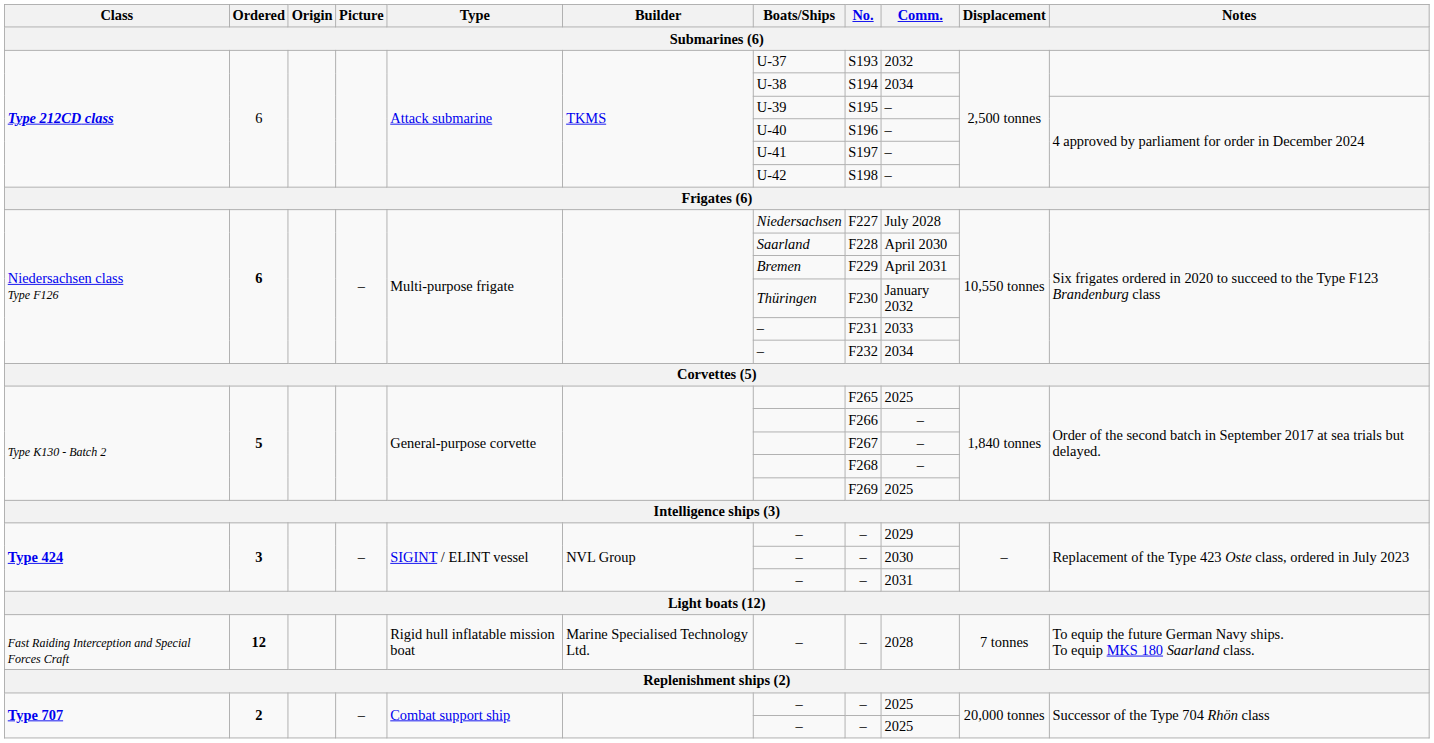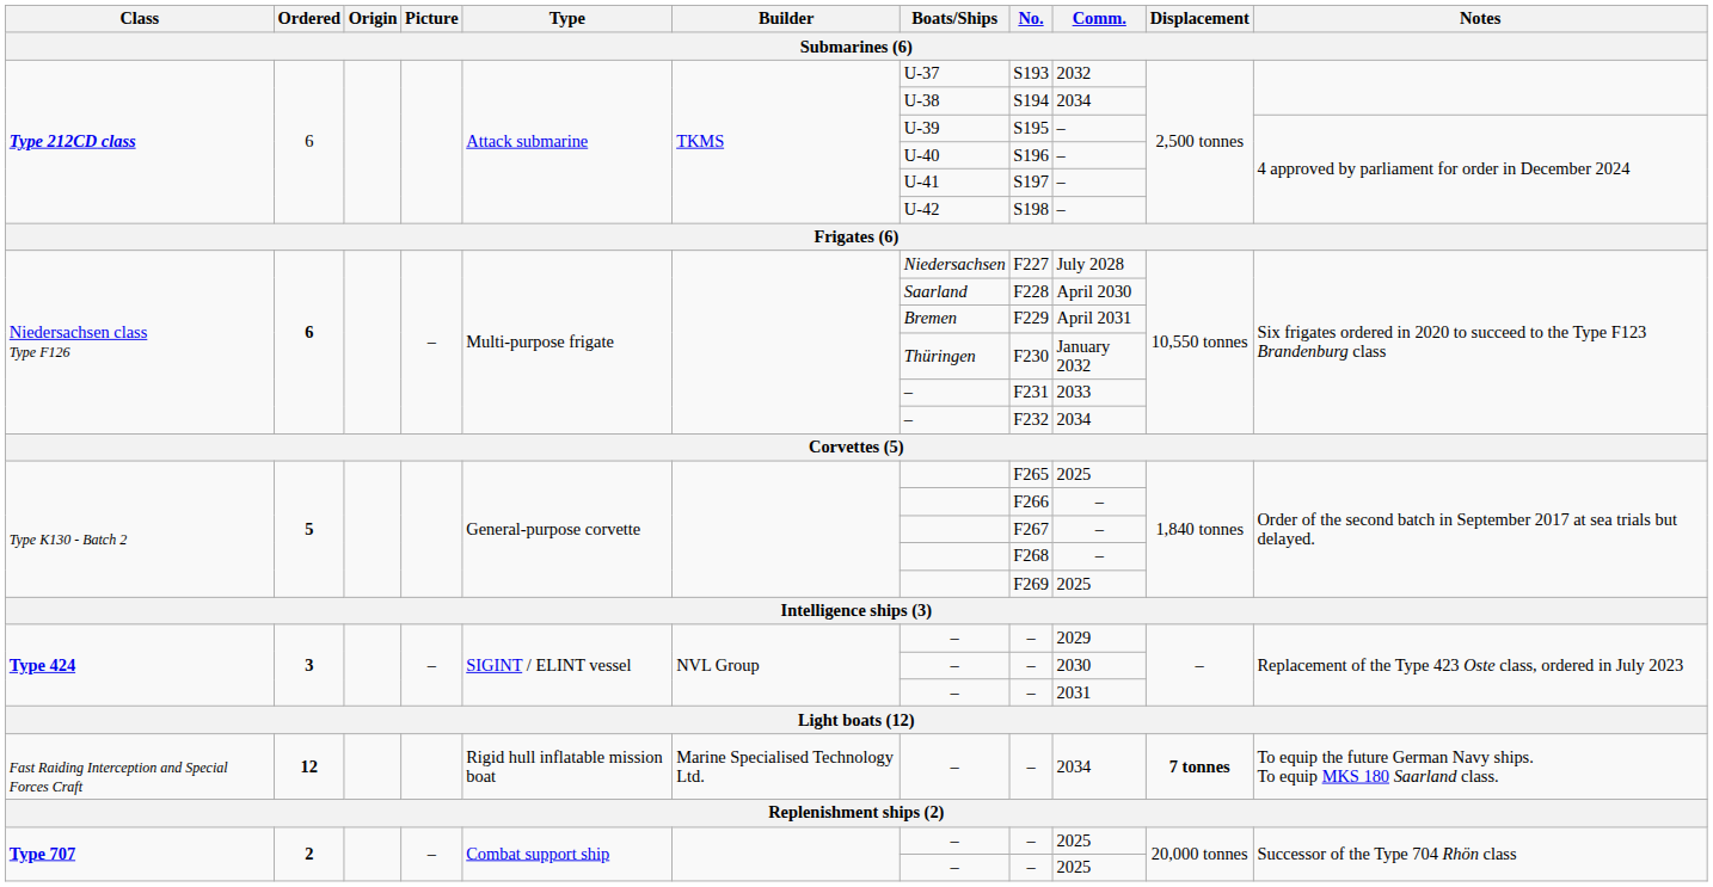Fast Raiding Interception and Special Forces Craft | Comm.: 2028 -> 2034
Fast Raiding Interception and Special Forces Craft | Displacement: normal -> bold
